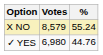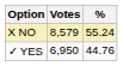✓ YES | Votes: 6,980 -> 6,950
